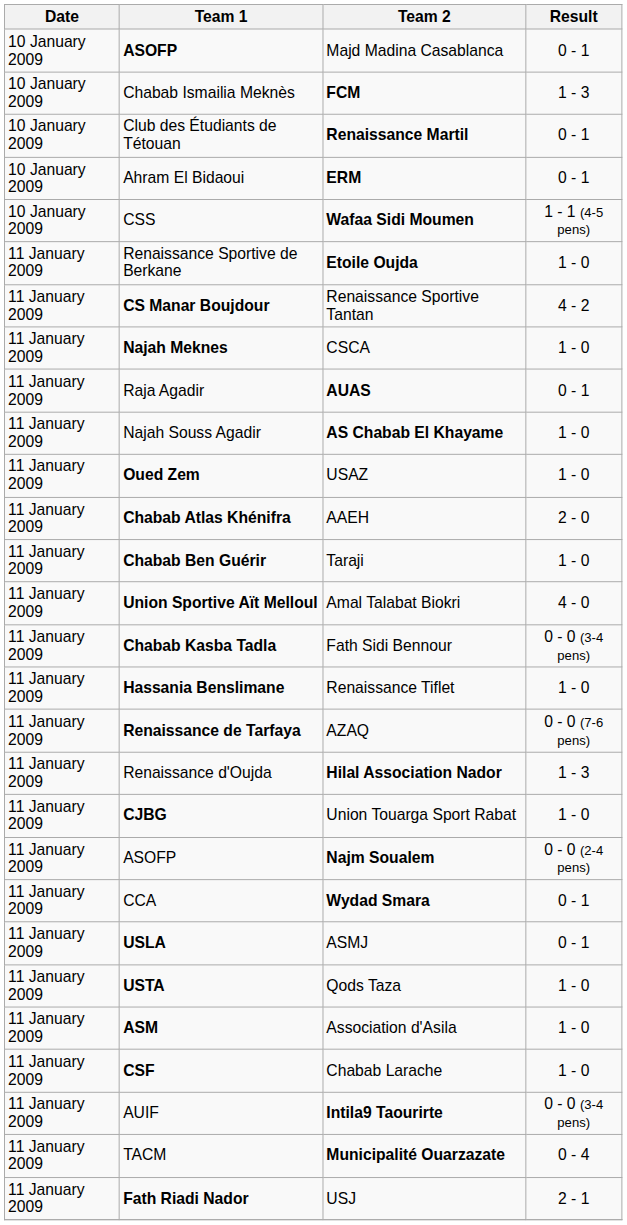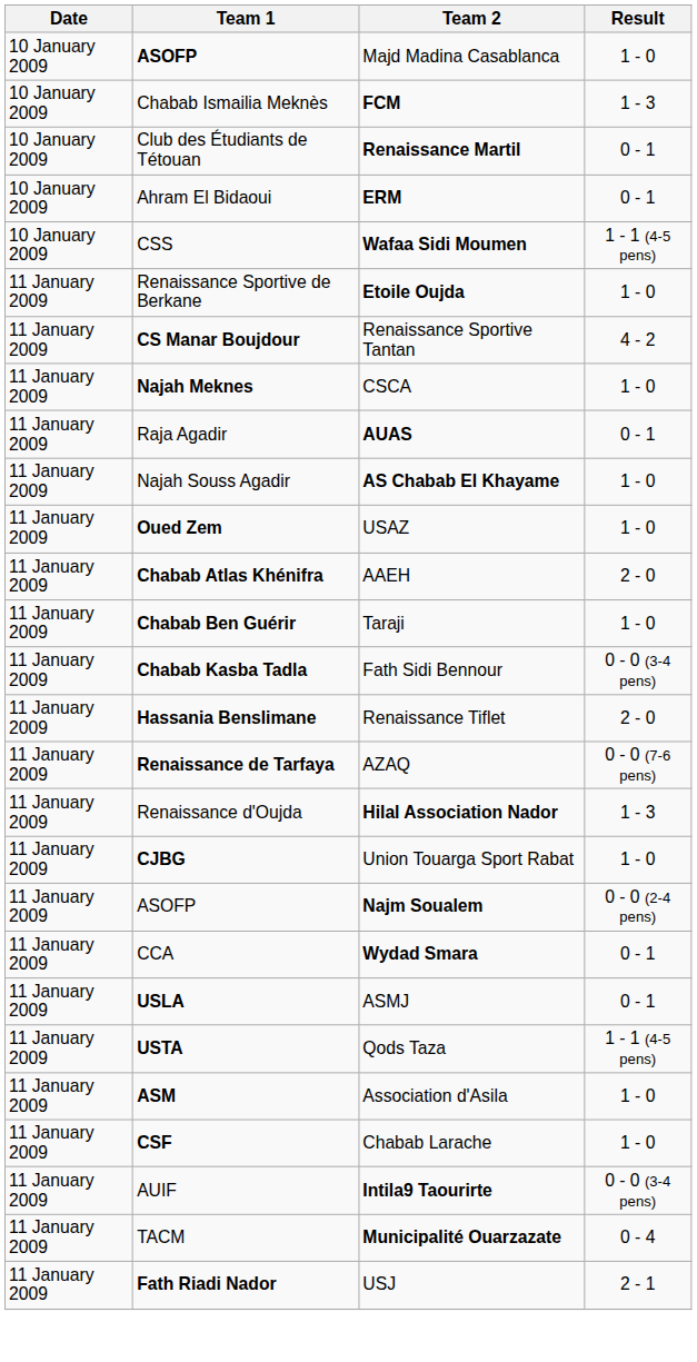Majd Madina Casablanca | Result: 0 - 1 -> 1 - 0
- row: 11 January 2009 | Union Sportive Aït Melloul | Amal Talabat Biokri | 4 - 0
Renaissance Tiflet | Result: 1 - 0 -> 2 - 0
Qods Taza | Result: 1 - 0 -> 1 - 1 (4-5 pens)
